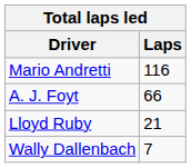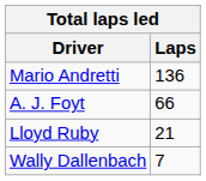Mario Andretti | Laps: 116 -> 136
